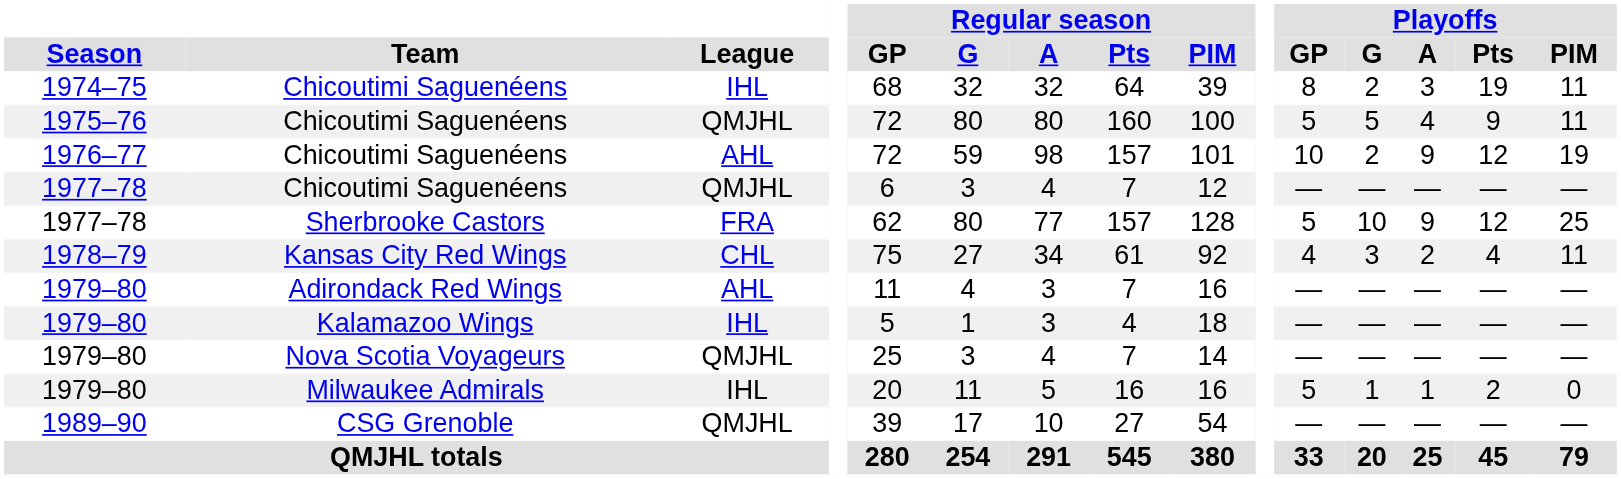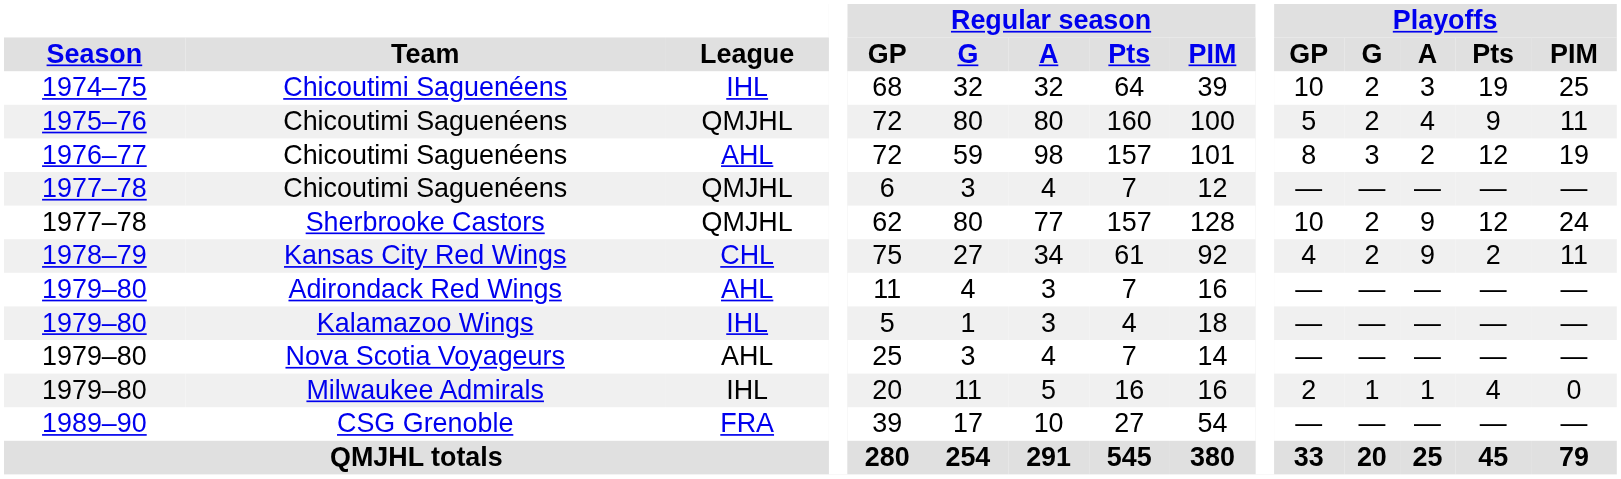1974–75 / Chicoutimi Saguenéens | Playoffs / GP: 8 -> 10
1974–75 / Chicoutimi Saguenéens | Playoffs / PIM: 11 -> 25
1975–76 / Chicoutimi Saguenéens | Playoffs / G: 5 -> 2
1976–77 / Chicoutimi Saguenéens | Playoffs / GP: 10 -> 8
1976–77 / Chicoutimi Saguenéens | Playoffs / G: 2 -> 3
1976–77 / Chicoutimi Saguenéens | Playoffs / A: 9 -> 2
Sherbrooke Castors | League: FRA -> QMJHL
Sherbrooke Castors | Playoffs / GP: 5 -> 10
Sherbrooke Castors | Playoffs / G: 10 -> 2
Sherbrooke Castors | Playoffs / PIM: 25 -> 24
Kansas City Red Wings | Playoffs / G: 3 -> 2
Kansas City Red Wings | Playoffs / A: 2 -> 9
Kansas City Red Wings | Playoffs / Pts: 4 -> 2
Nova Scotia Voyageurs | League: QMJHL -> AHL
Milwaukee Admirals | Playoffs / GP: 5 -> 2
Milwaukee Admirals | Playoffs / Pts: 2 -> 4
CSG Grenoble | League: QMJHL -> FRA
